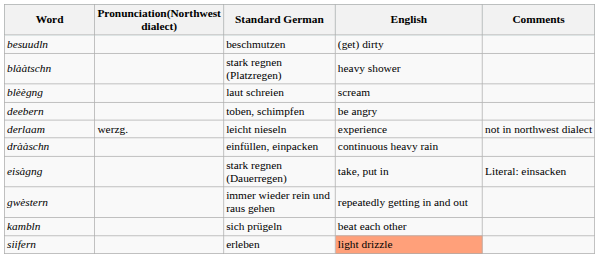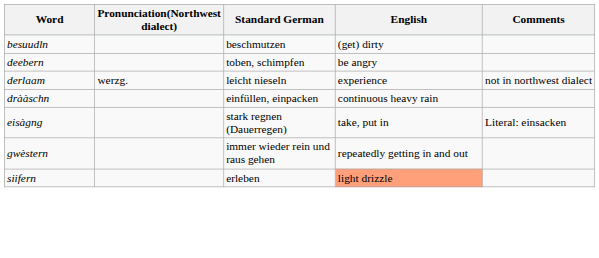- row: blààtschn | stark regnen (Platzregen) | heavy shower
- row: blèègng | laut schreien | scream
- row: kambln | sich prügeln | beat each other
